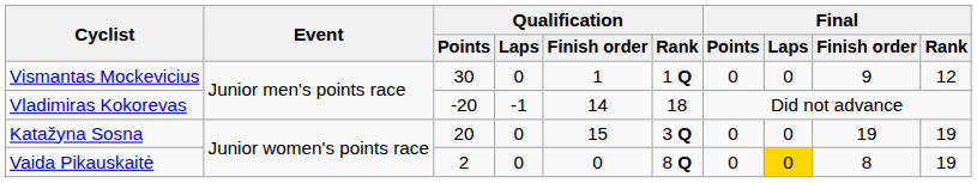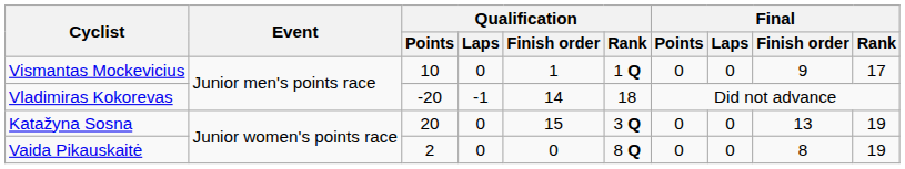Vismantas Mockevicius | Qualification / Points: 30 -> 10
Vismantas Mockevicius | Final / Rank: 12 -> 17
Katažyna Sosna | Final / Finish order: 19 -> 13
Vaida Pikauskaitė | Final / Laps: gold background -> no background
